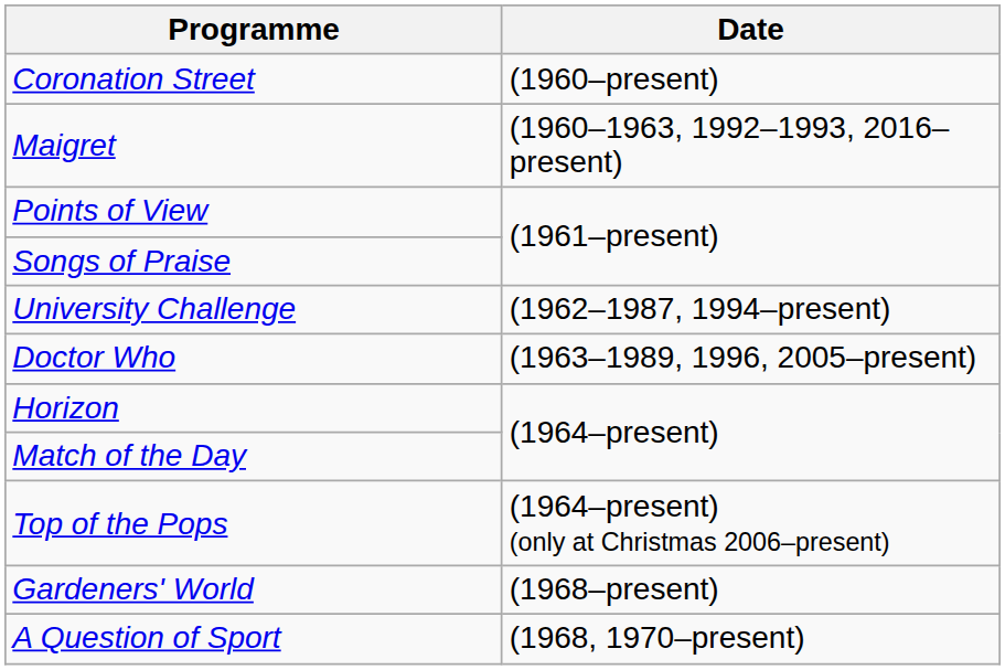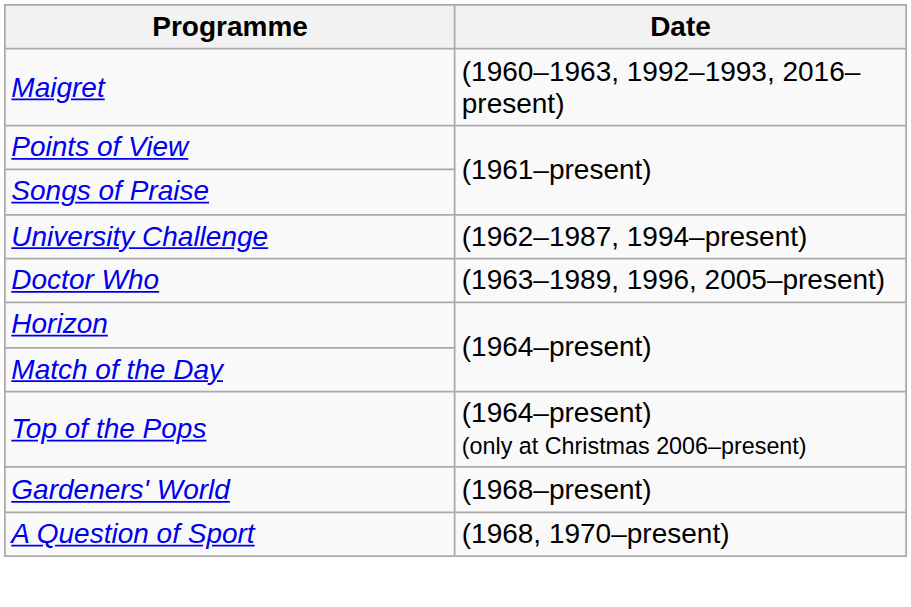- row: Coronation Street | (1960–present)
